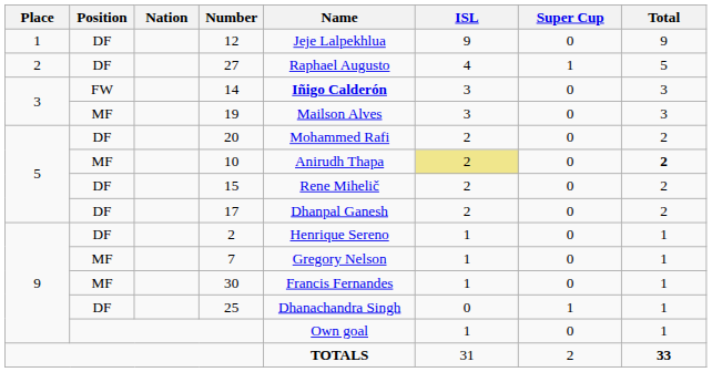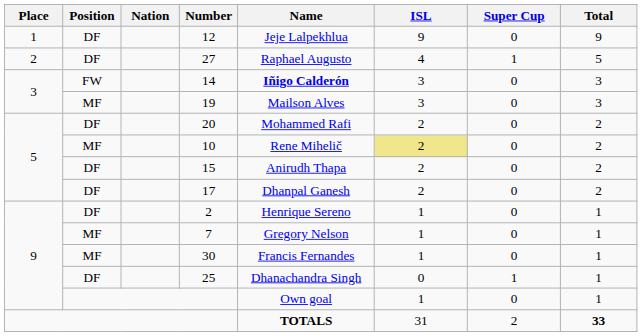10 | Name: Anirudh Thapa -> Rene Mihelič
10 | Total: bold -> normal
15 | Name: Rene Mihelič -> Anirudh Thapa
